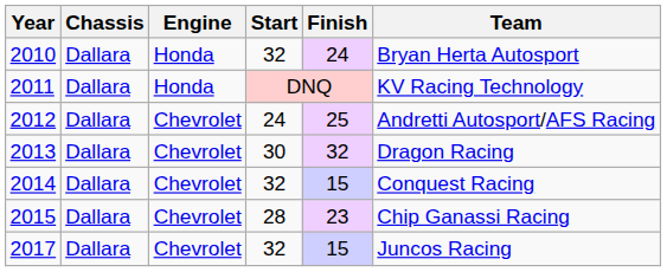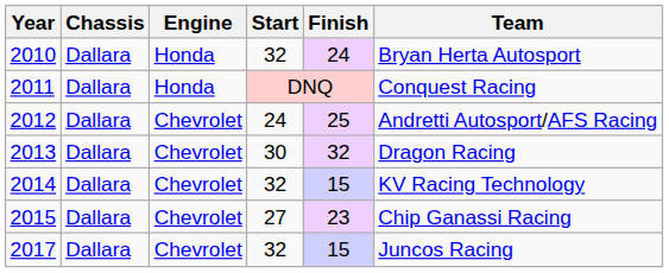2011 | Team: KV Racing Technology -> Conquest Racing
2014 | Team: Conquest Racing -> KV Racing Technology
2015 | Start: 28 -> 27
